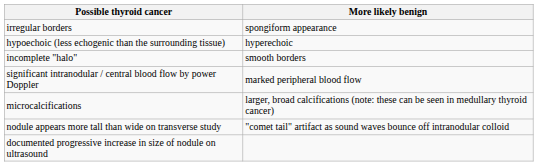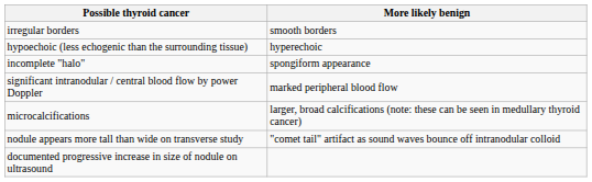irregular borders | More likely benign: spongiform appearance -> smooth borders
incomplete "halo" | More likely benign: smooth borders -> spongiform appearance
